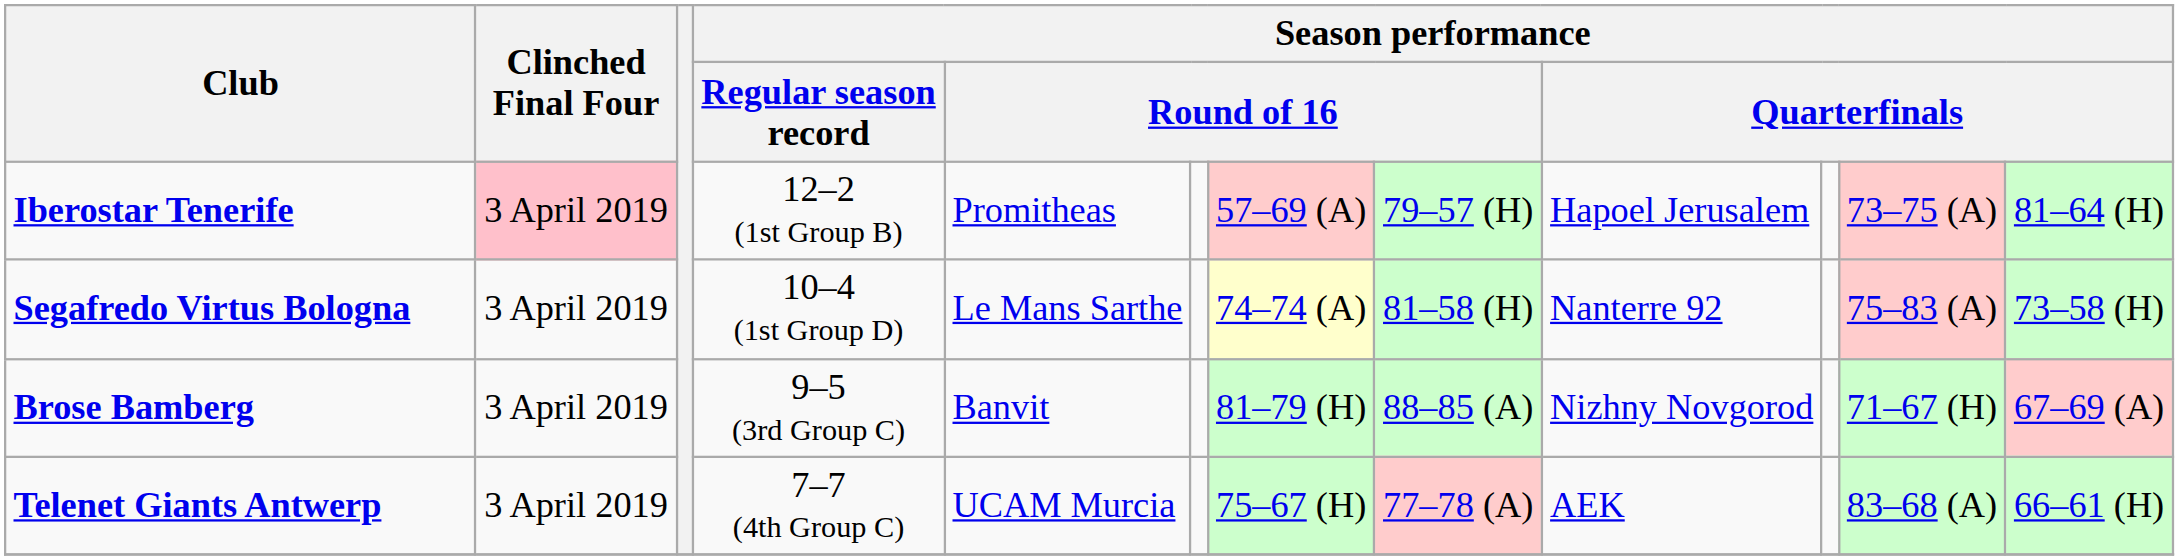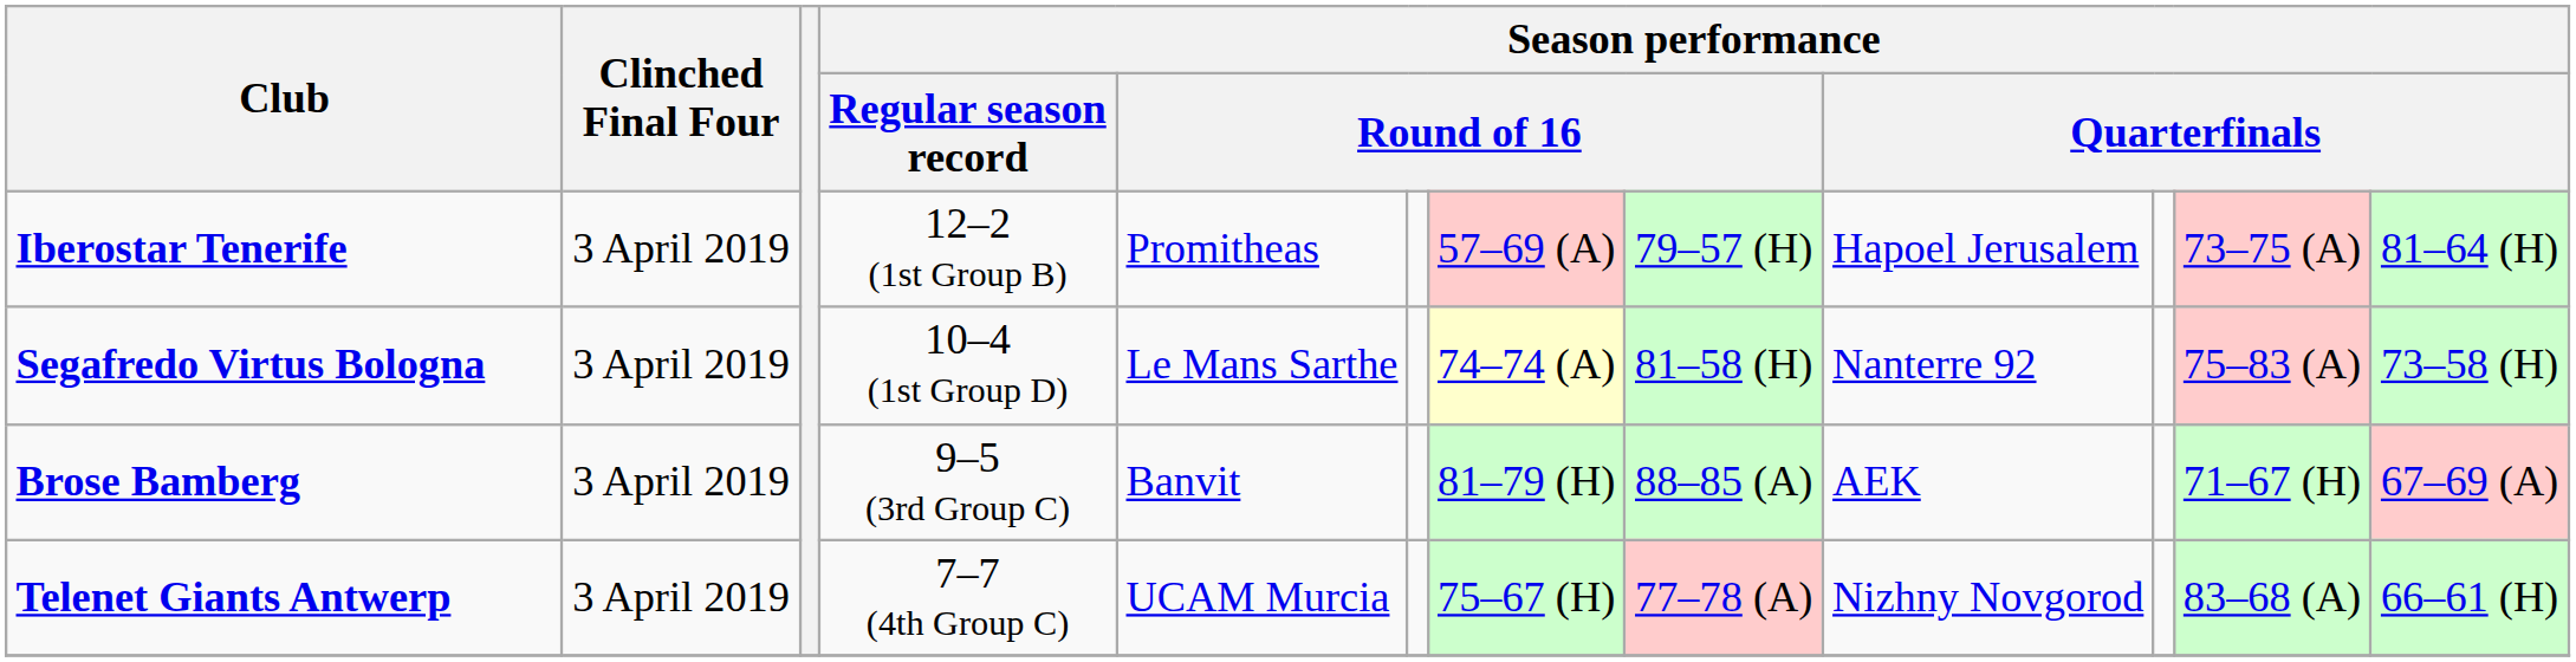Iberostar Tenerife | Clinched Final Four: pink background -> no background
Brose Bamberg | column 9: Nizhny Novgorod -> AEK
Telenet Giants Antwerp | column 9: AEK -> Nizhny Novgorod
